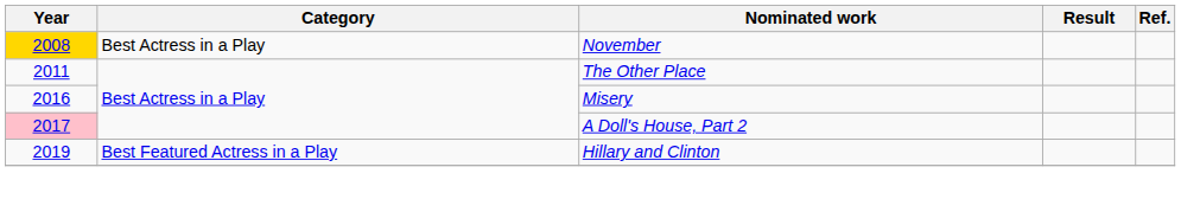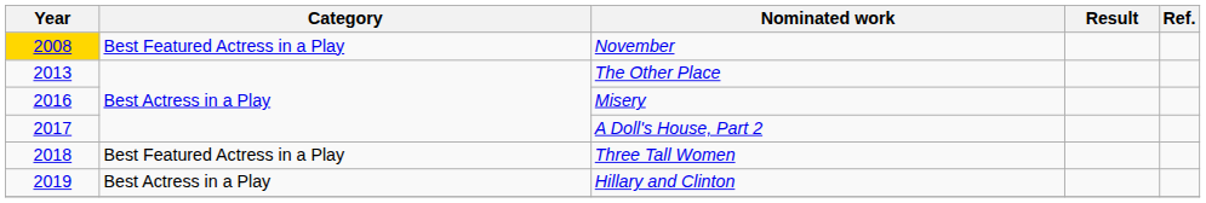November | Category: Best Actress in a Play -> Best Featured Actress in a Play
The Other Place | Year: 2011 -> 2013
A Doll's House, Part 2 | Year: pink background -> no background
+ row: 2018 | Best Featured Actress in a Play | Three Tall Women
Hillary and Clinton | Category: Best Featured Actress in a Play -> Best Actress in a Play
